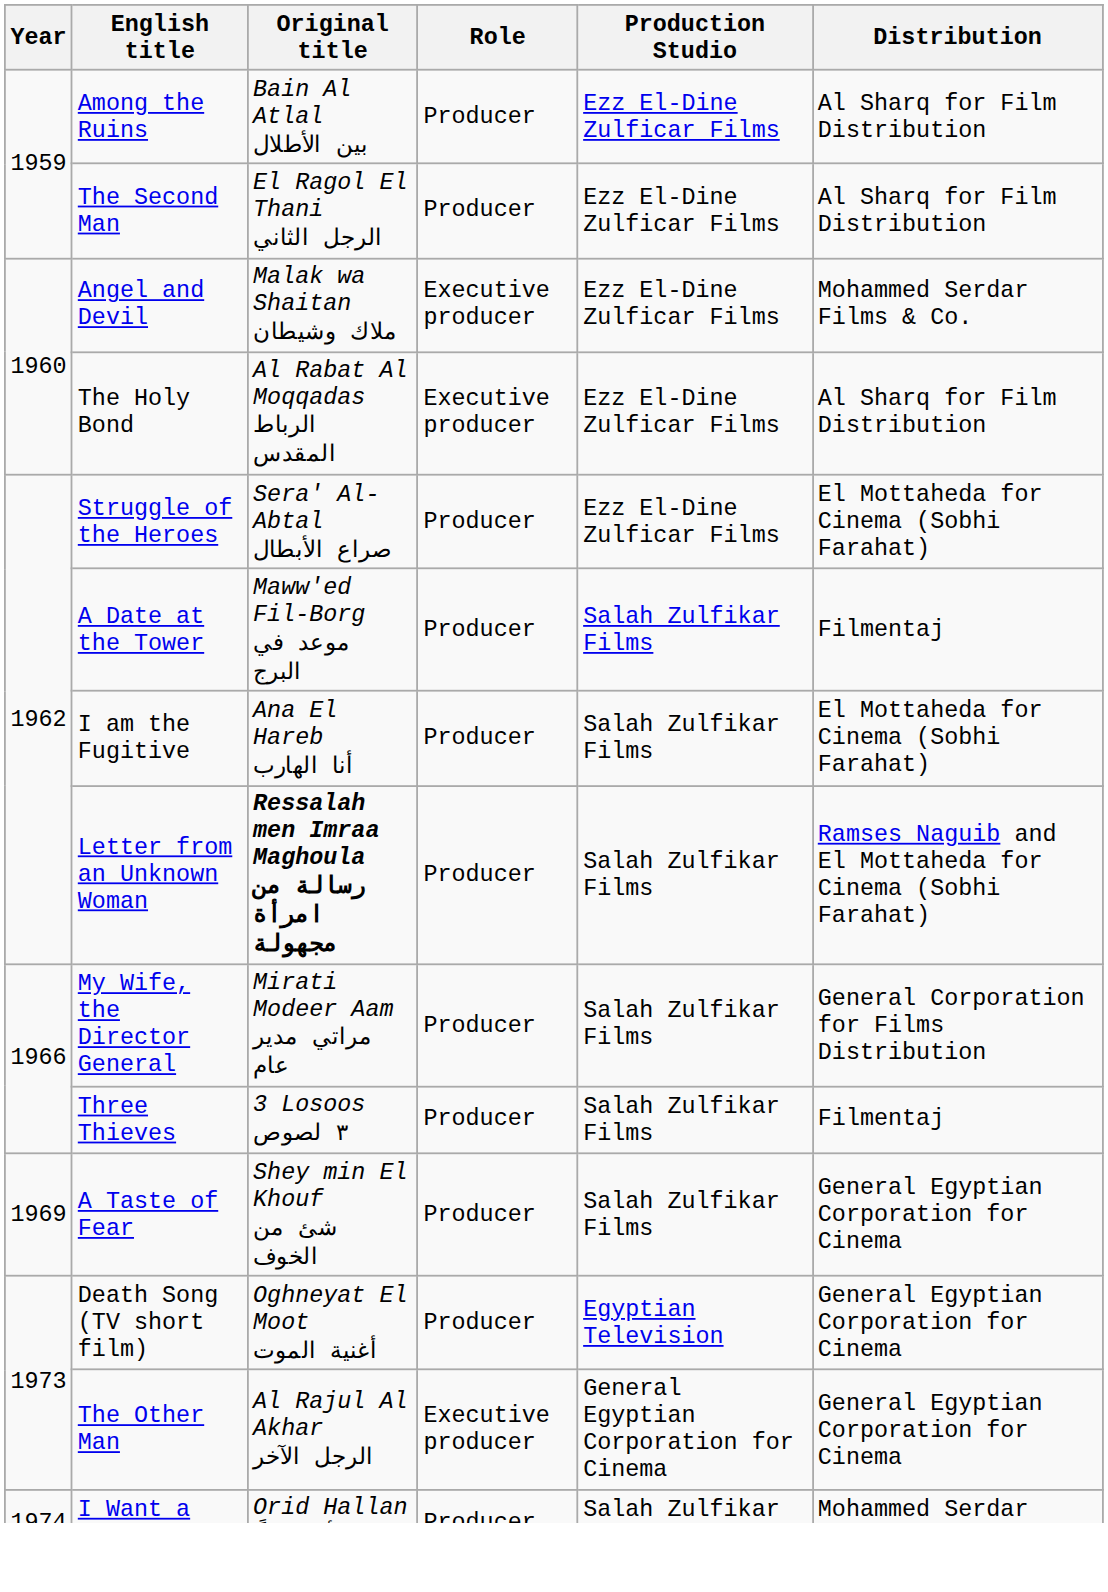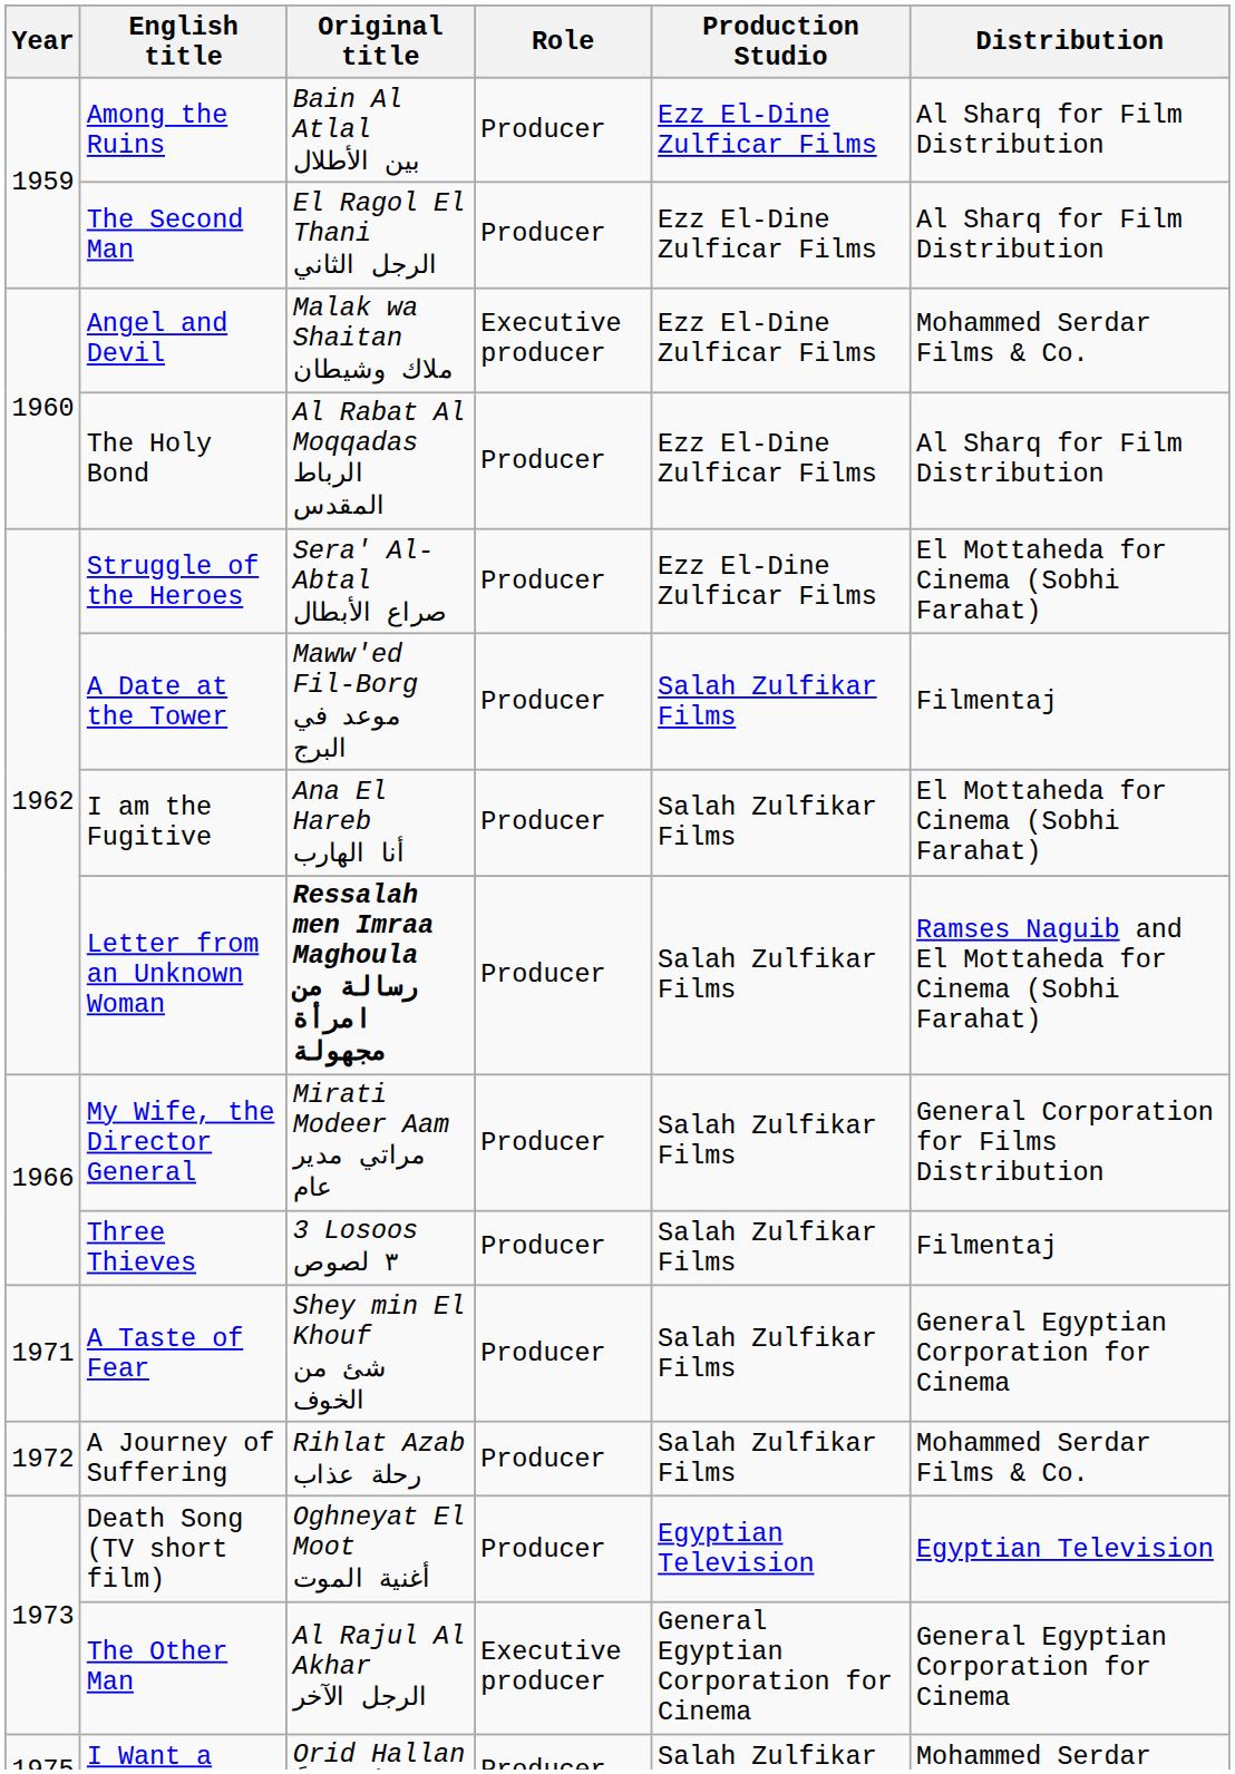The Holy Bond | Role: Executive producer -> Producer
A Taste of Fear | Year: 1969 -> 1971
+ row: 1972 | A Journey of Suffering | Rihlat Azab رحلة عذاب | Producer | Salah Zulfikar Films | Mohammed Serdar Films & Co.
Death Song (TV short film) | Distribution: General Egyptian Corporation for Cinema -> Egyptian Television
I Want a Solution | Year: 1974 -> 1975
